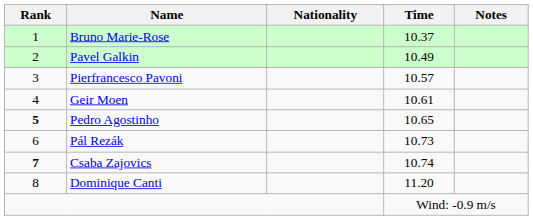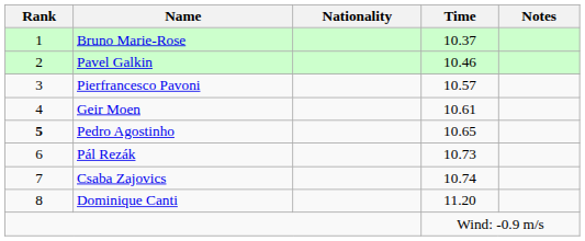Pavel Galkin | Time: 10.49 -> 10.46
Csaba Zajovics | Rank: bold -> normal
